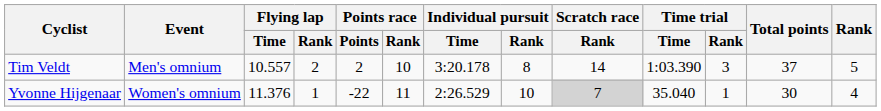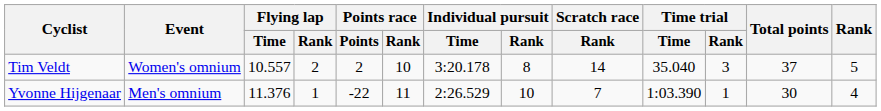Tim Veldt | Event: Men's omnium -> Women's omnium
Tim Veldt | Time trial / Time: 1:03.390 -> 35.040
Yvonne Hijgenaar | Event: Women's omnium -> Men's omnium
Yvonne Hijgenaar | Scratch race / Rank: lightgrey background -> no background
Yvonne Hijgenaar | Time trial / Time: 35.040 -> 1:03.390
